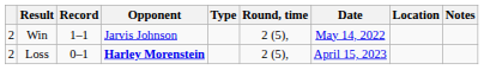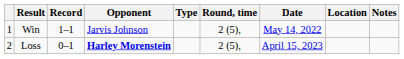Win | column 1: 2 -> 1
